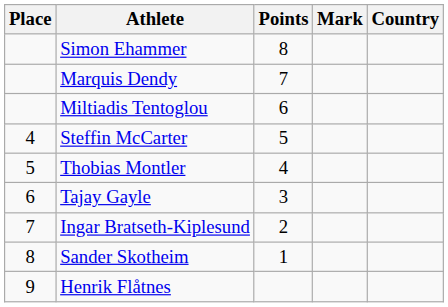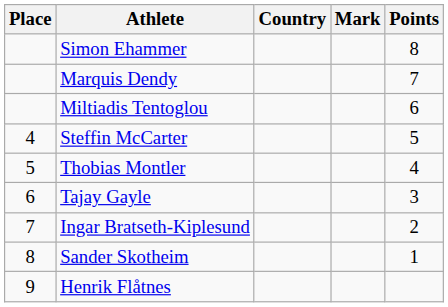columns swapped: Country <-> Points
